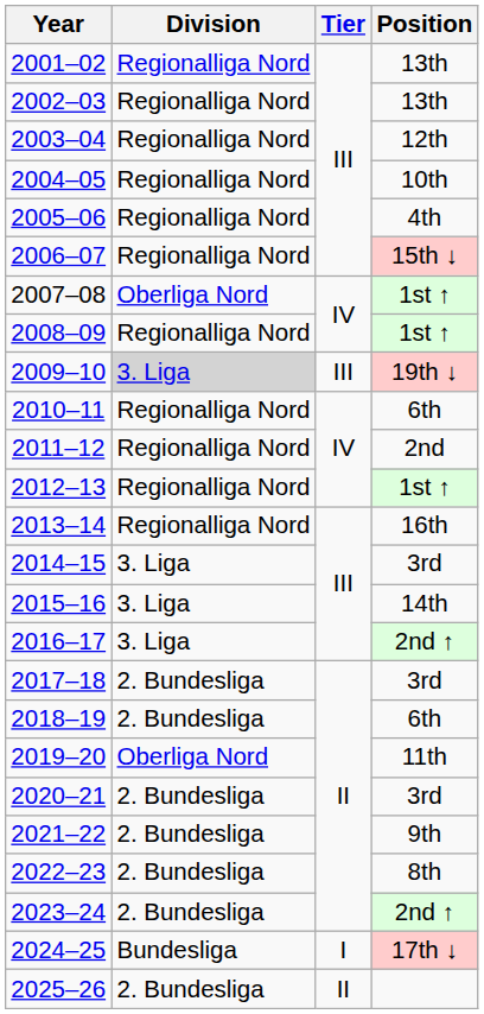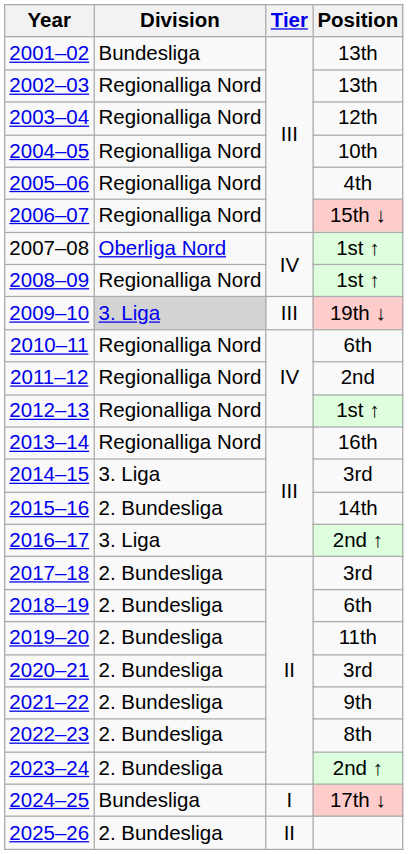2001–02 | Division: Regionalliga Nord -> Bundesliga
2015–16 | Division: 3. Liga -> 2. Bundesliga
2019–20 | Division: Oberliga Nord -> 2. Bundesliga
